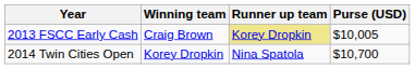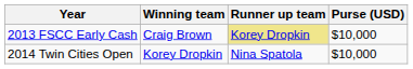2013 FSCC Early Cash | Purse (USD): $10,005 -> $10,000
2014 Twin Cities Open | Purse (USD): $10,700 -> $10,000
